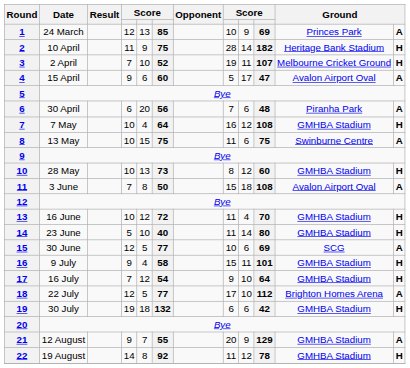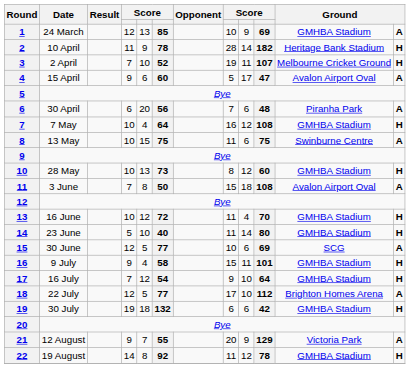1 | column 11: Princes Park -> GMHBA Stadium
2 | column 6: 75 -> 78
21 | column 11: GMHBA Stadium -> Victoria Park
